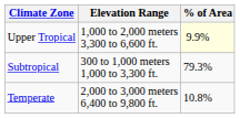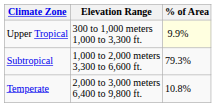Upper Tropical | Elevation Range: 1,000 to 2,000 meters 3,300 to 6,600 ft. -> 300 to 1,000 meters 1,000 to 3,300 ft.
Subtropical | Elevation Range: 300 to 1,000 meters 1,000 to 3,300 ft. -> 1,000 to 2,000 meters 3,300 to 6,600 ft.
